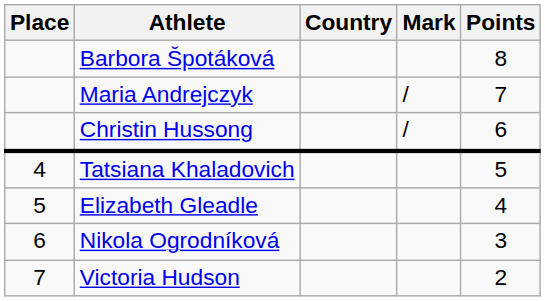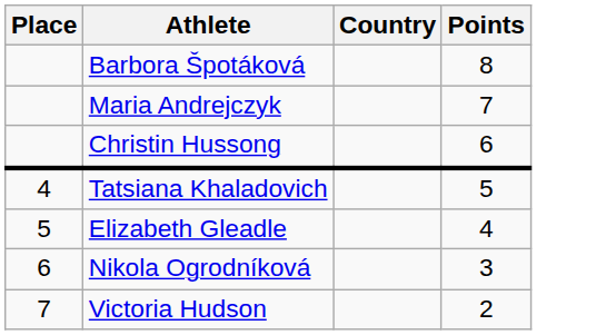- column: Mark | / | /
